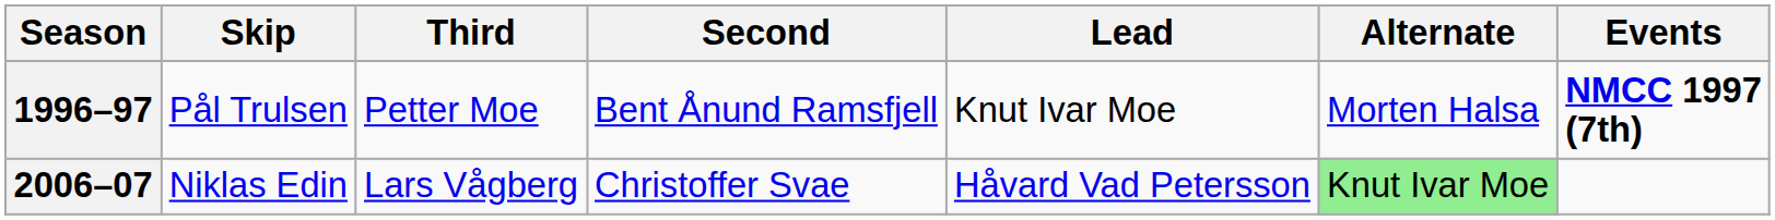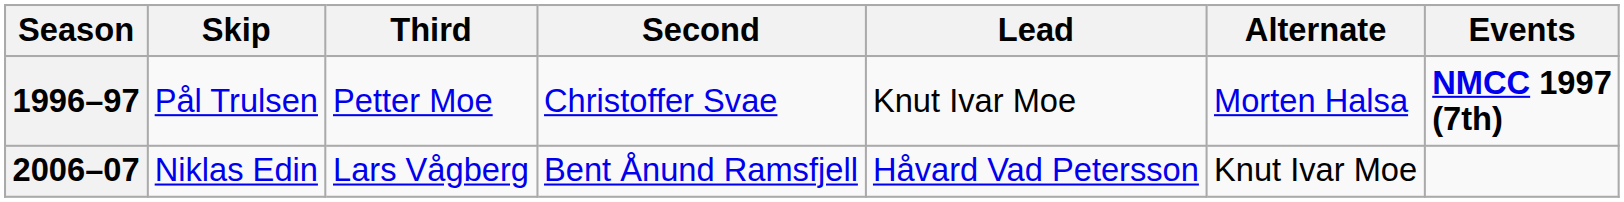1996–97 | Second: Bent Ånund Ramsfjell -> Christoffer Svae
2006–07 | Second: Christoffer Svae -> Bent Ånund Ramsfjell
2006–07 | Alternate: lightgreen background -> no background
